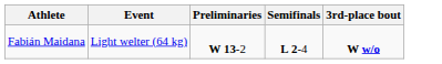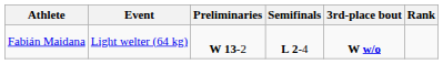+ column: Rank
